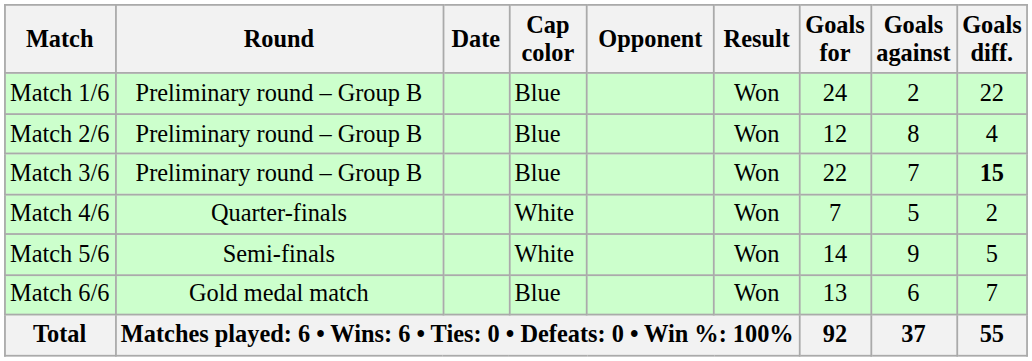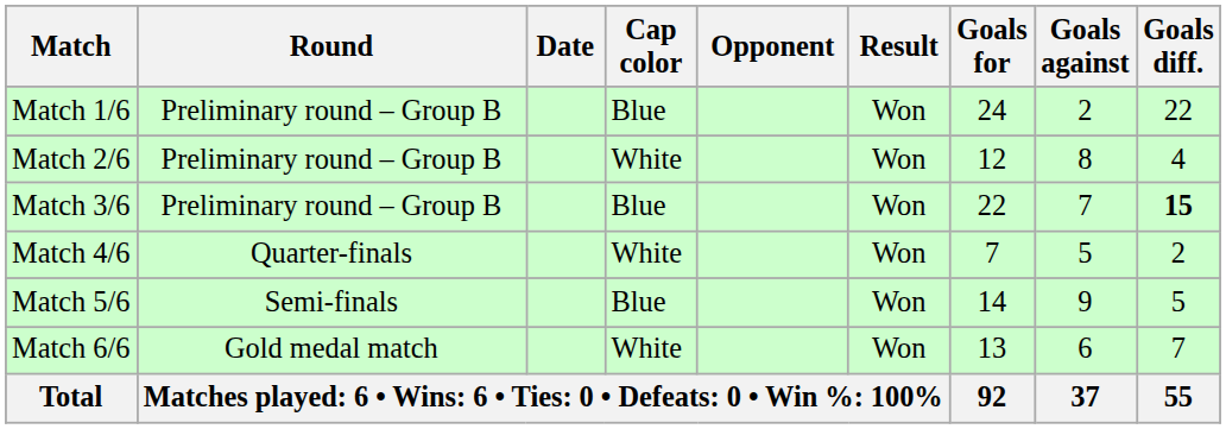Match 2/6 | Cap color: Blue -> White
Match 5/6 | Cap color: White -> Blue
Match 6/6 | Cap color: Blue -> White
